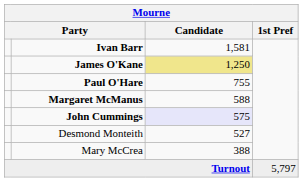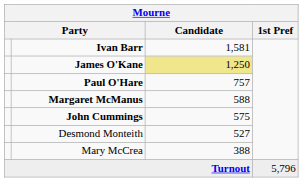Paul O'Hare | Candidate: 755 -> 757
John Cummings | Candidate: lavender background -> no background
Turnout | 1st Pref: 5,797 -> 5,796
